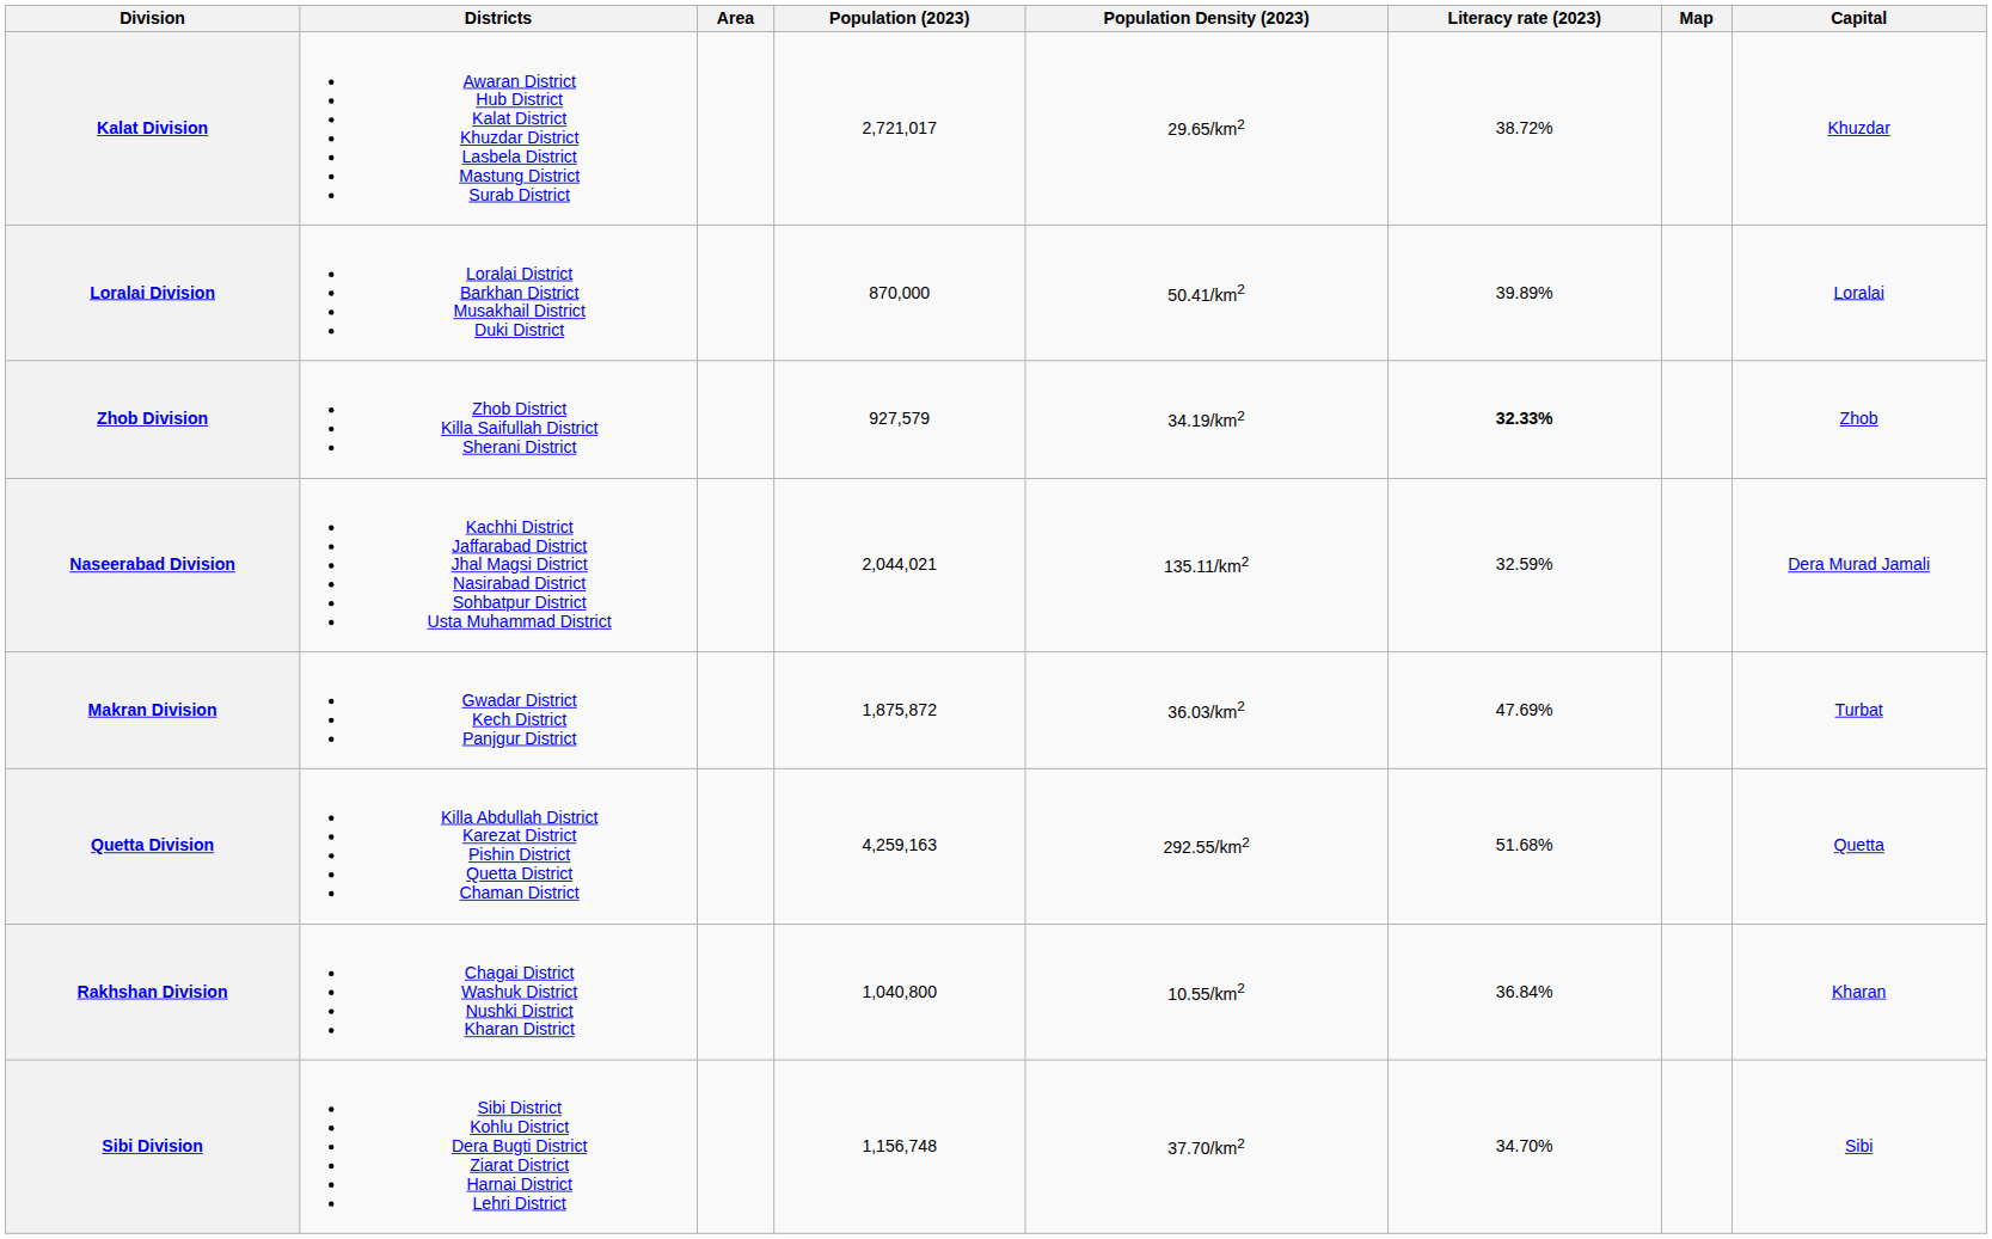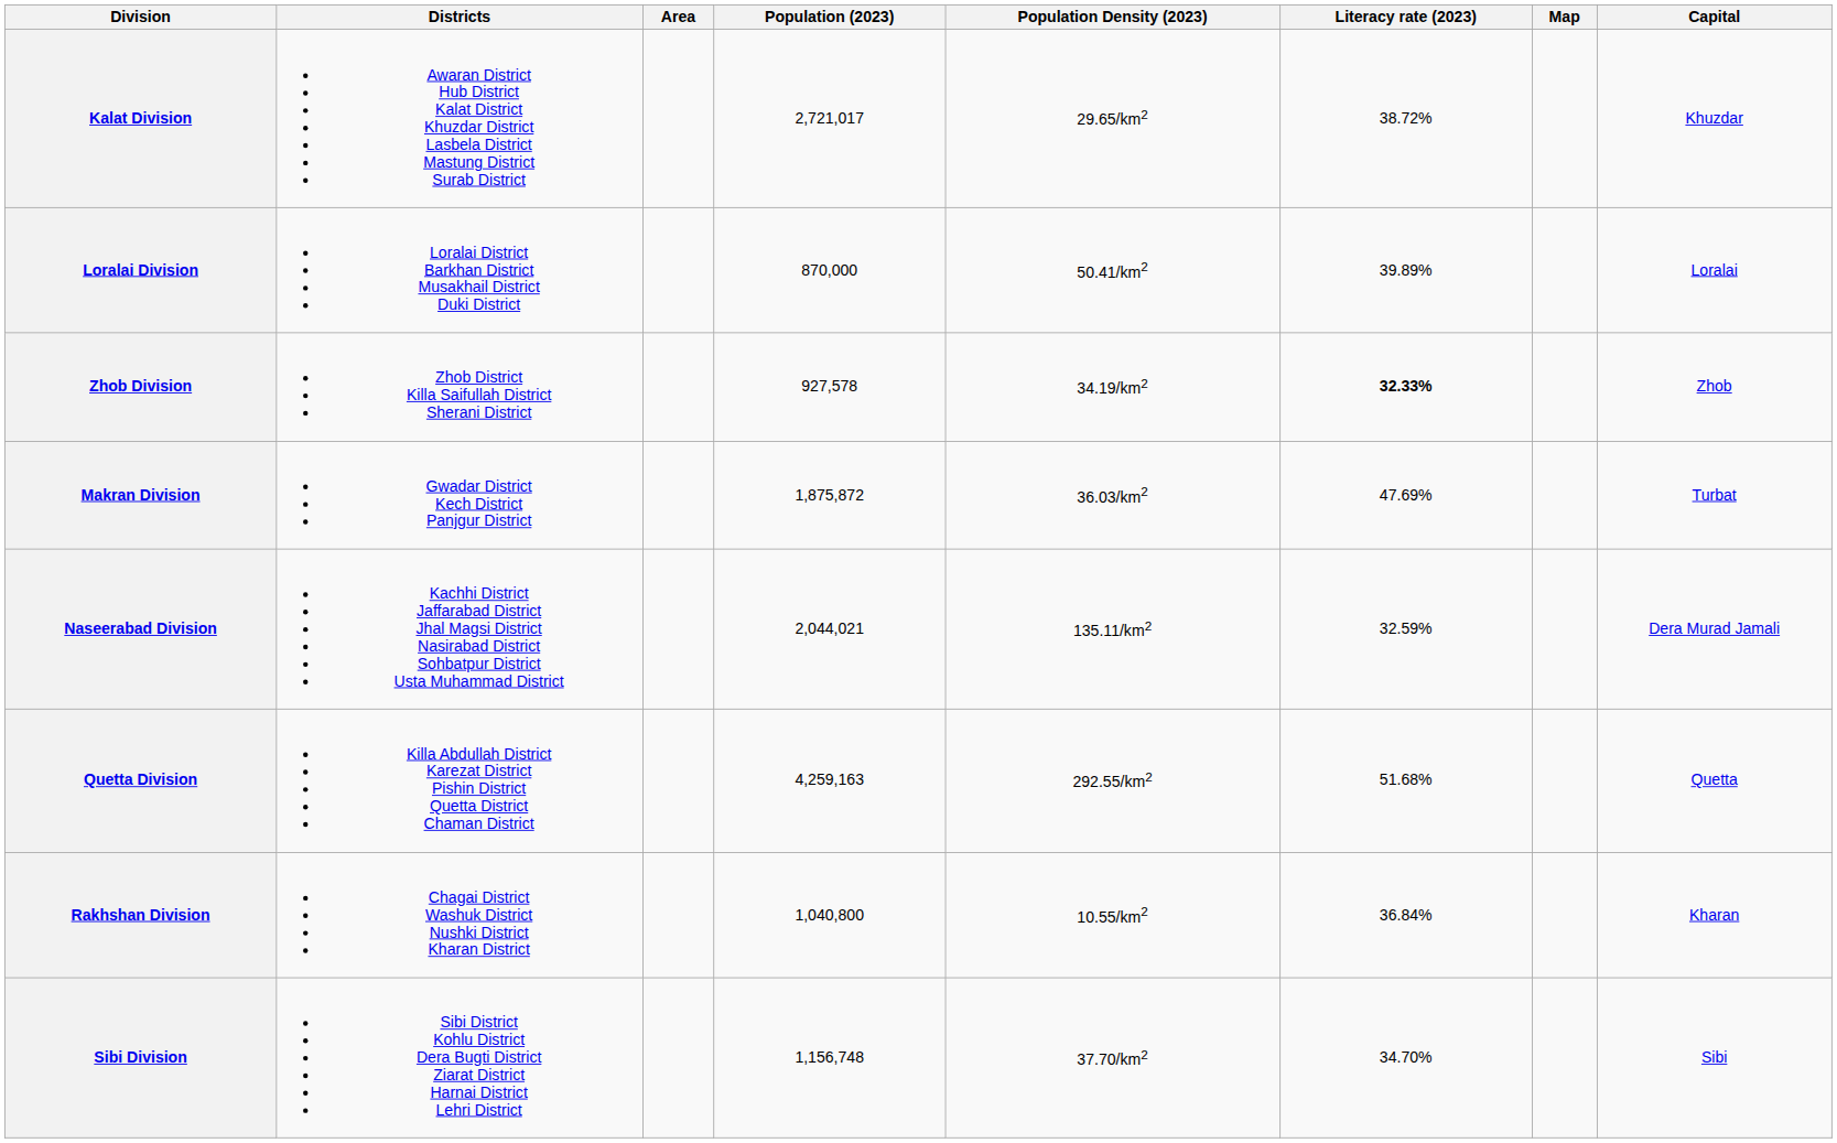Zhob Division | Population (2023): 927,579 -> 927,578
rows swapped: Makran Division <-> Naseerabad Division
